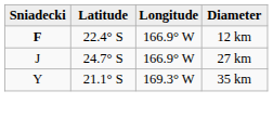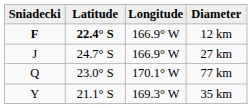12 km | Latitude: normal -> bold
+ row: Q | 23.0° S | 170.1° W | 77 km
